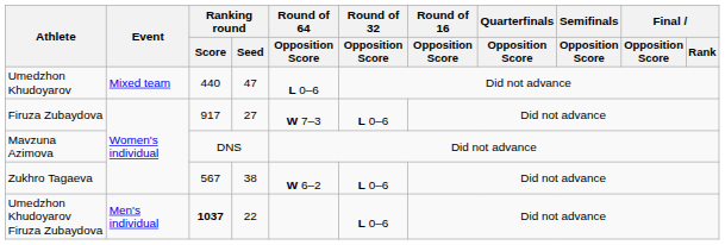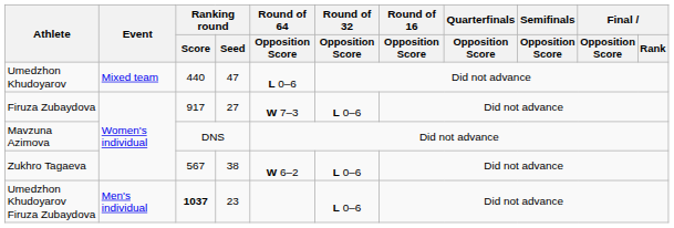Umedzhon Khudoyarov Firuza Zubaydova | Ranking round / Seed: 22 -> 23
